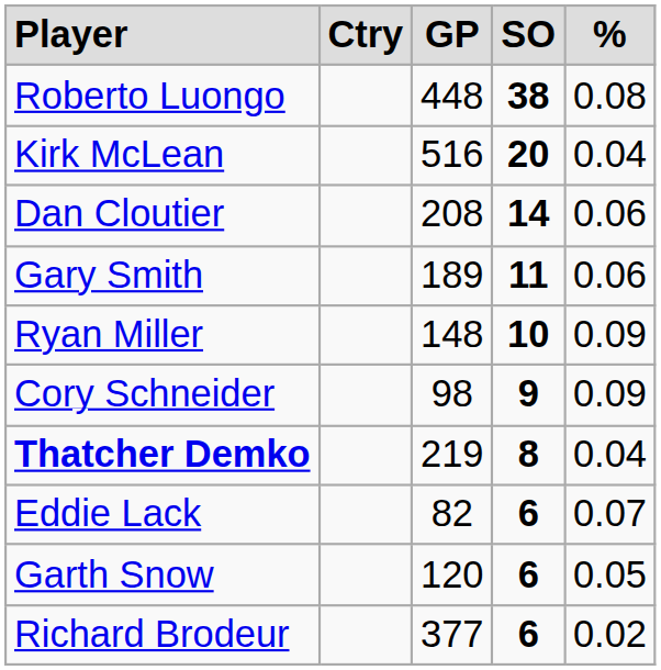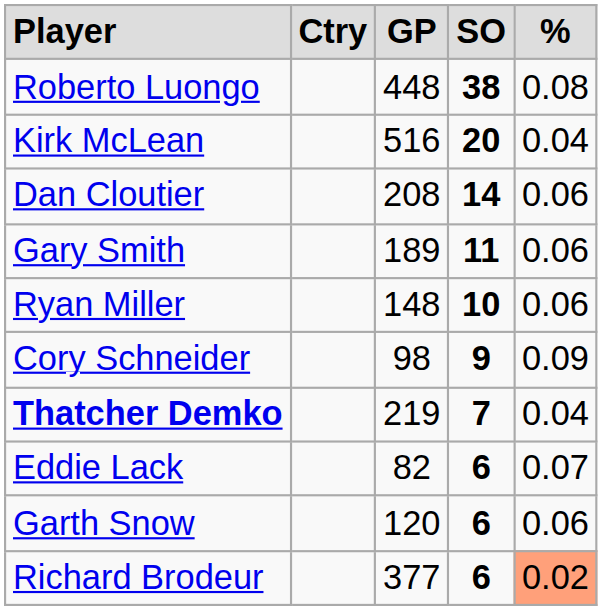Ryan Miller | column 5: 0.09 -> 0.06
Thatcher Demko | column 4: 8 -> 7
Garth Snow | column 5: 0.05 -> 0.06
Richard Brodeur | column 5: no background -> lightsalmon background
